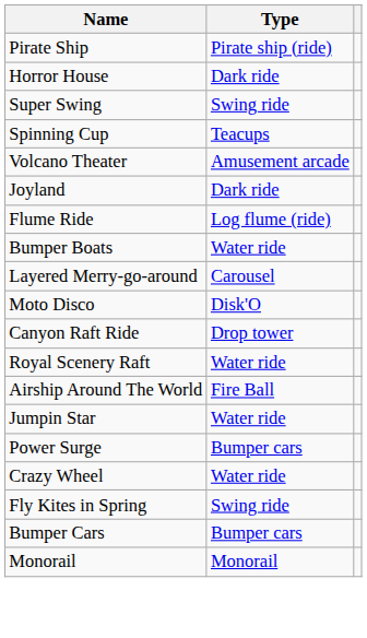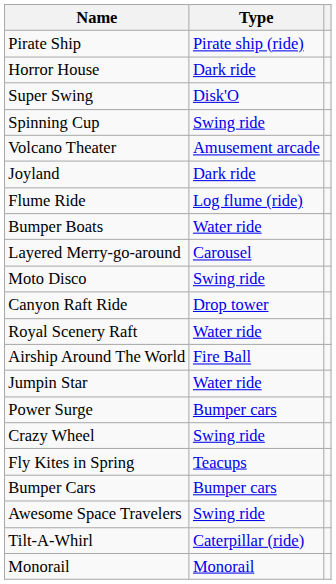Super Swing | Type: Swing ride -> Disk'O
Spinning Cup | Type: Teacups -> Swing ride
Moto Disco | Type: Disk'O -> Swing ride
Crazy Wheel | Type: Water ride -> Swing ride
Fly Kites in Spring | Type: Swing ride -> Teacups
+ row: Awesome Space Travelers | Swing ride
+ row: Tilt-A-Whirl | Caterpillar (ride)
